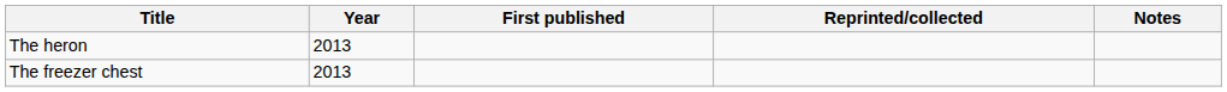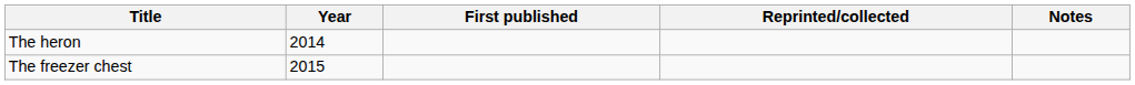The heron | Year: 2013 -> 2014
The freezer chest | Year: 2013 -> 2015
